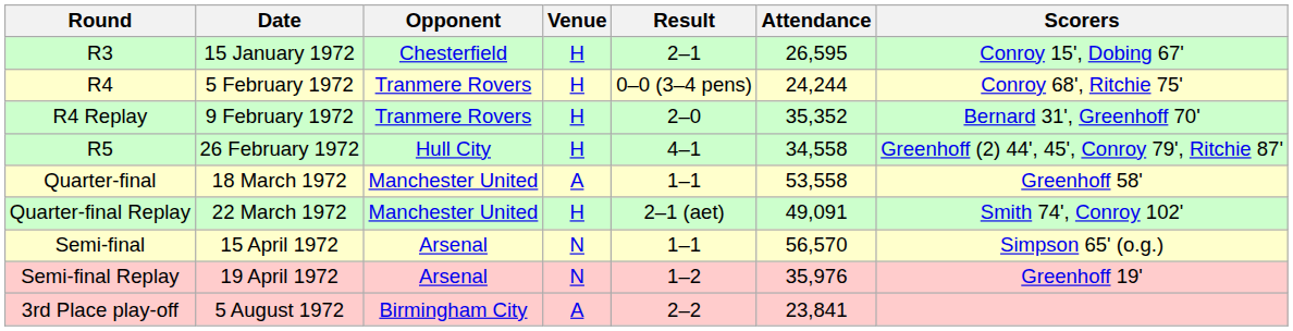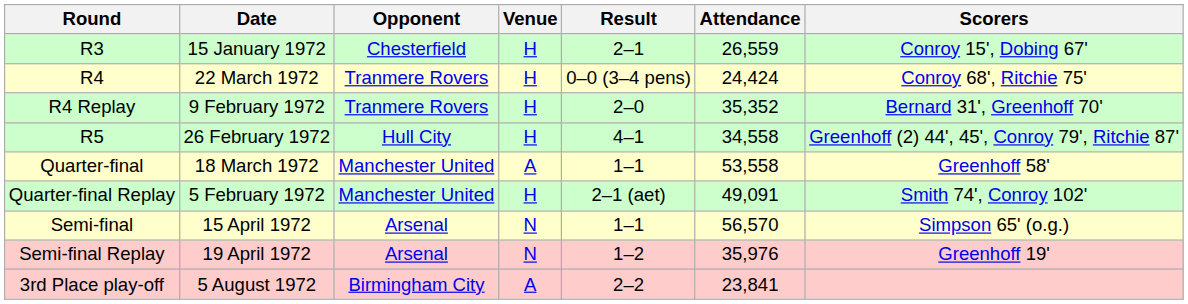R3 | Attendance: 26,595 -> 26,559
R4 | Date: 5 February 1972 -> 22 March 1972
R4 | Attendance: 24,244 -> 24,424
Quarter-final Replay | Date: 22 March 1972 -> 5 February 1972
